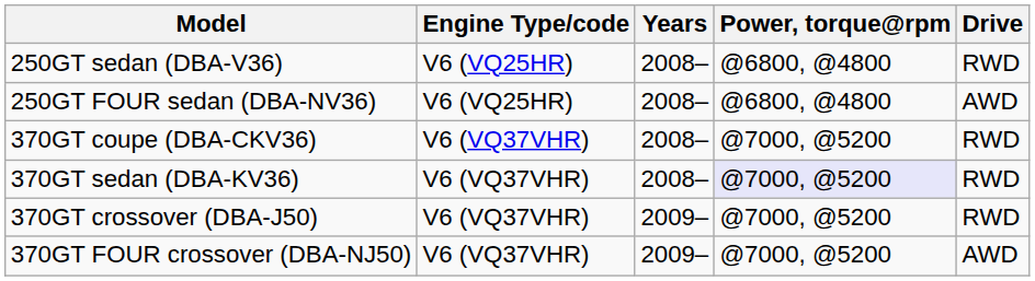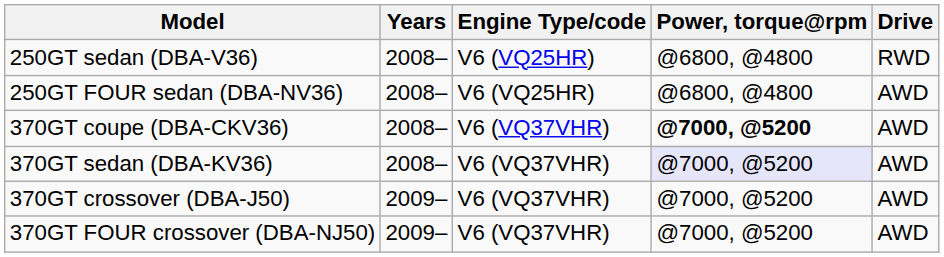columns swapped: Years <-> Engine Type/code
370GT coupe (DBA-CKV36) | Power, torque@rpm: normal -> bold
370GT coupe (DBA-CKV36) | Drive: RWD -> AWD
370GT sedan (DBA-KV36) | Drive: RWD -> AWD
370GT crossover (DBA-J50) | Drive: RWD -> AWD
